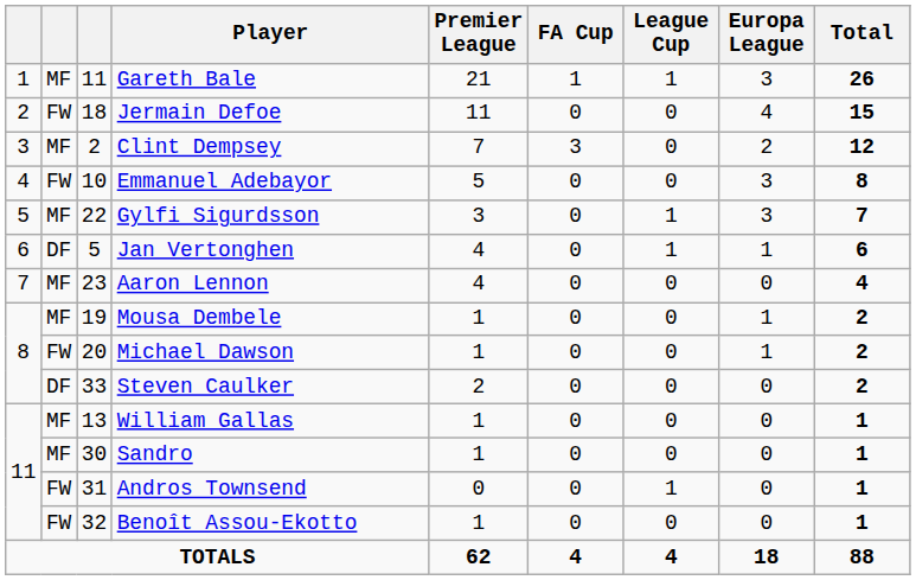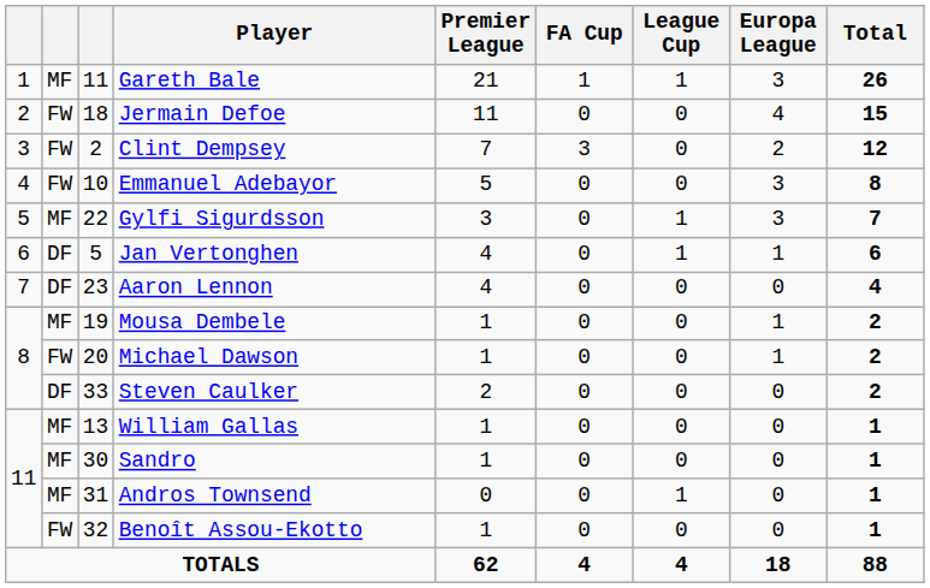Clint Dempsey | column 2: MF -> FW
Aaron Lennon | column 2: MF -> DF
Andros Townsend | column 2: FW -> MF
